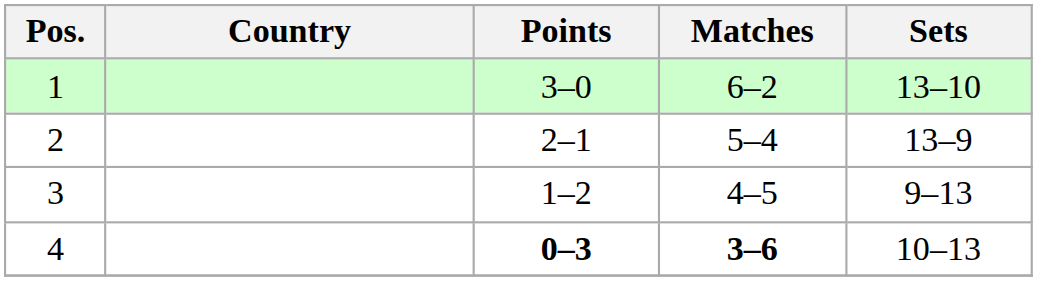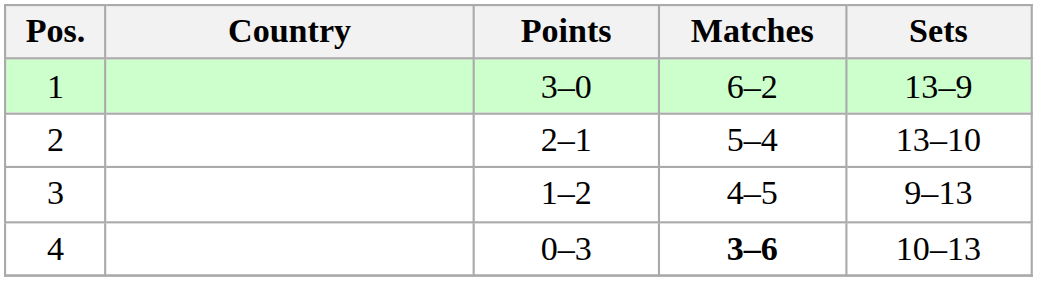1 | Sets: 13–10 -> 13–9
2 | Sets: 13–9 -> 13–10
4 | Points: bold -> normal
